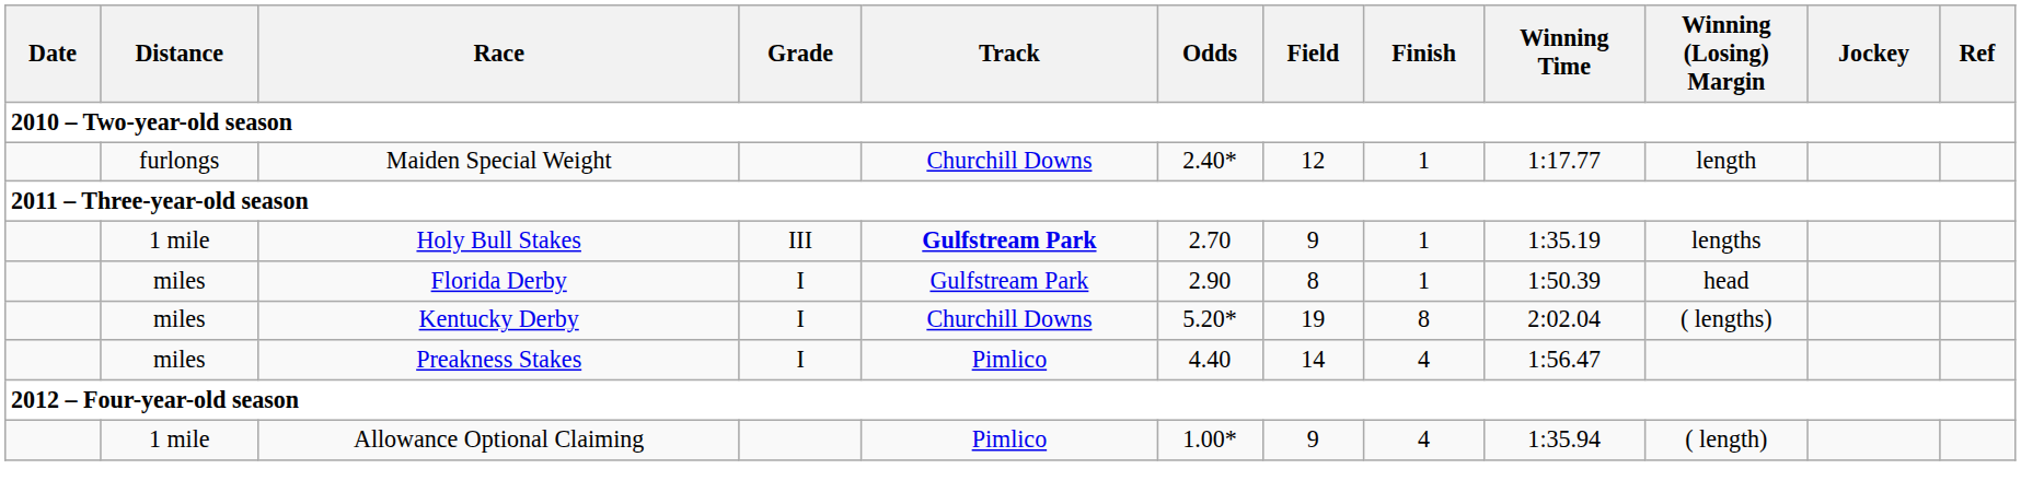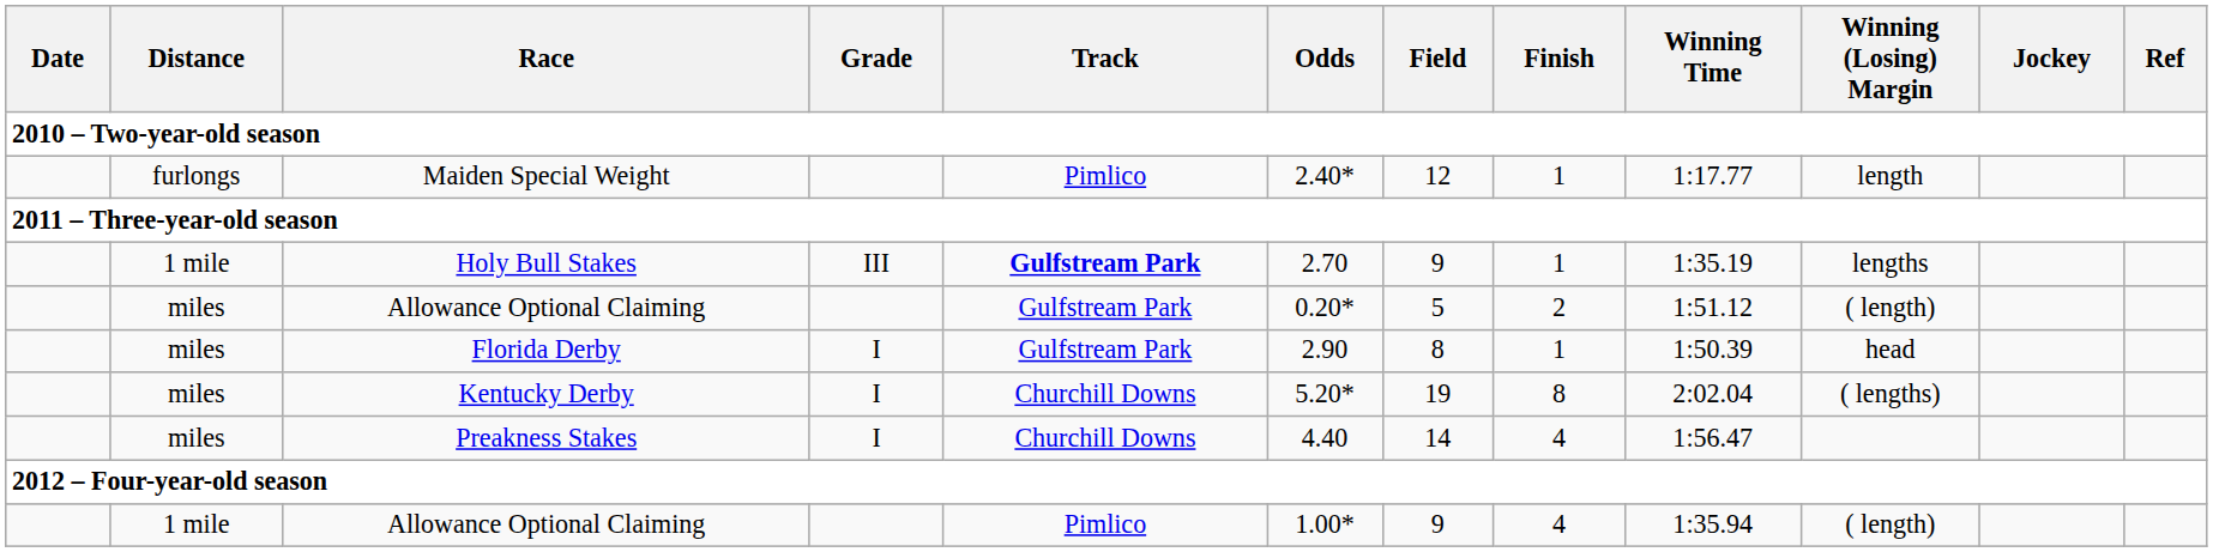Maiden Special Weight | Track: Churchill Downs -> Pimlico
+ row: miles | Allowance Optional Claiming | Gulfstream Park | 0.20* | 5 | 2 | 1:51.12 | ( length)
Preakness Stakes | Track: Pimlico -> Churchill Downs
